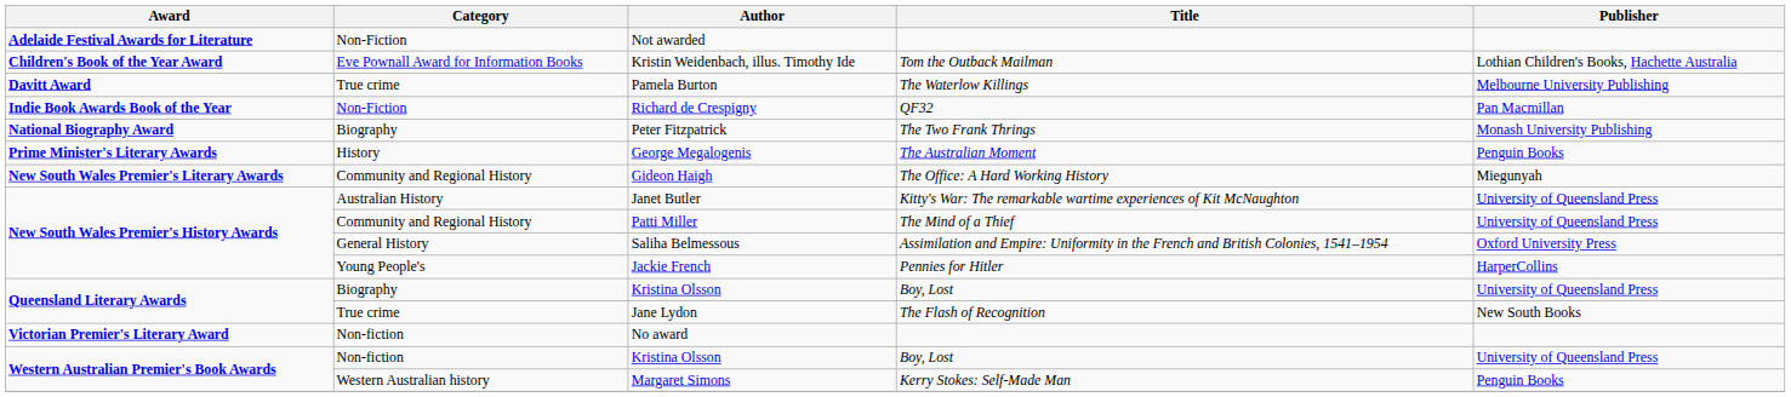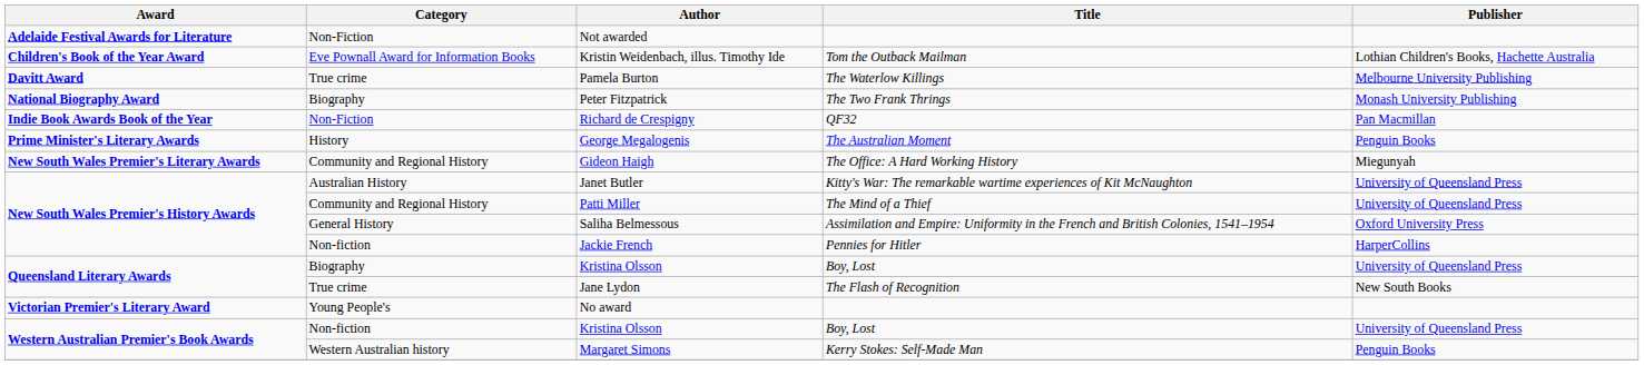rows swapped: Richard de Crespigny <-> Peter Fitzpatrick
Jackie French | Category: Young People's -> Non-fiction
No award | Category: Non-fiction -> Young People's
